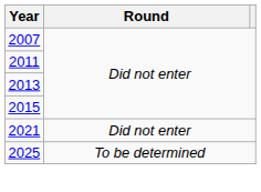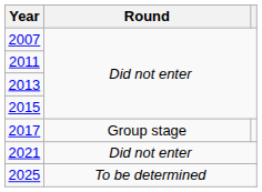+ row: 2017 | Group stage
